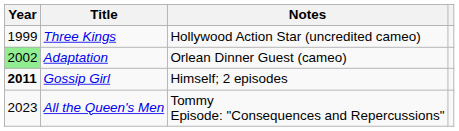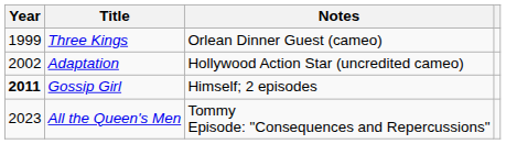Three Kings | Notes: Hollywood Action Star (uncredited cameo) -> Orlean Dinner Guest (cameo)
Adaptation | Year: lightgreen background -> no background
Adaptation | Notes: Orlean Dinner Guest (cameo) -> Hollywood Action Star (uncredited cameo)
